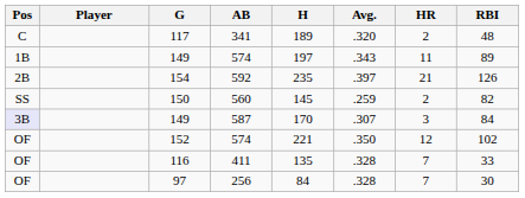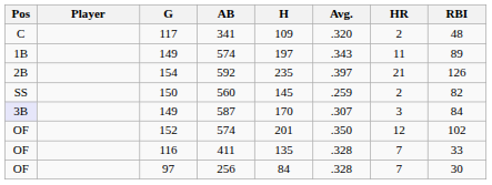117 | H: 189 -> 109
152 | H: 221 -> 201
